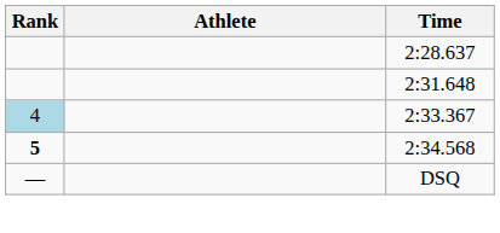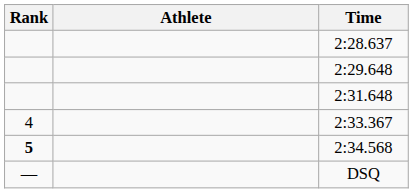+ row: 2:29.648
2:33.367 | Rank: lightblue background -> no background
